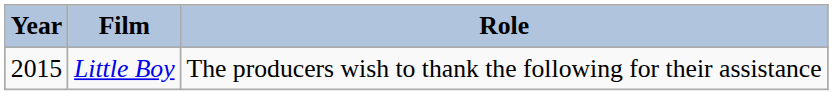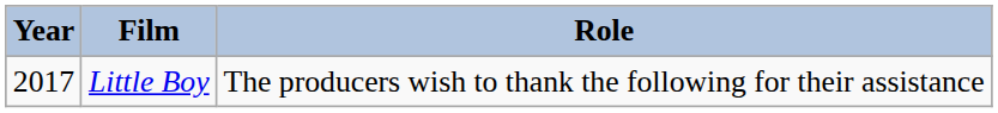Little Boy | Year: 2015 -> 2017
